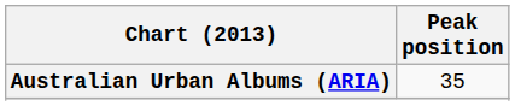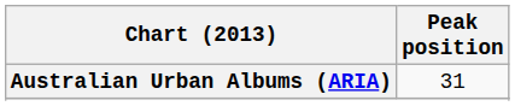Australian Urban Albums (ARIA) | Peak position: 35 -> 31
